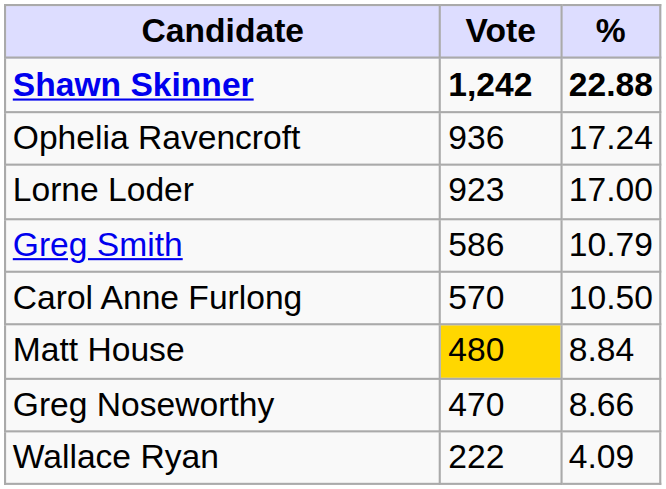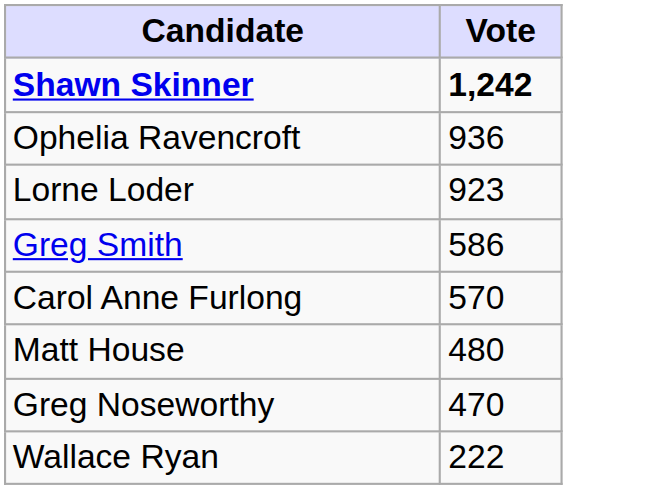- column: % | 22.88 | 17.24 | 17.00 | 10.79 | 10.50 | 8.84 | 8.66 | 4.09
Matt House | Vote: gold background -> no background
